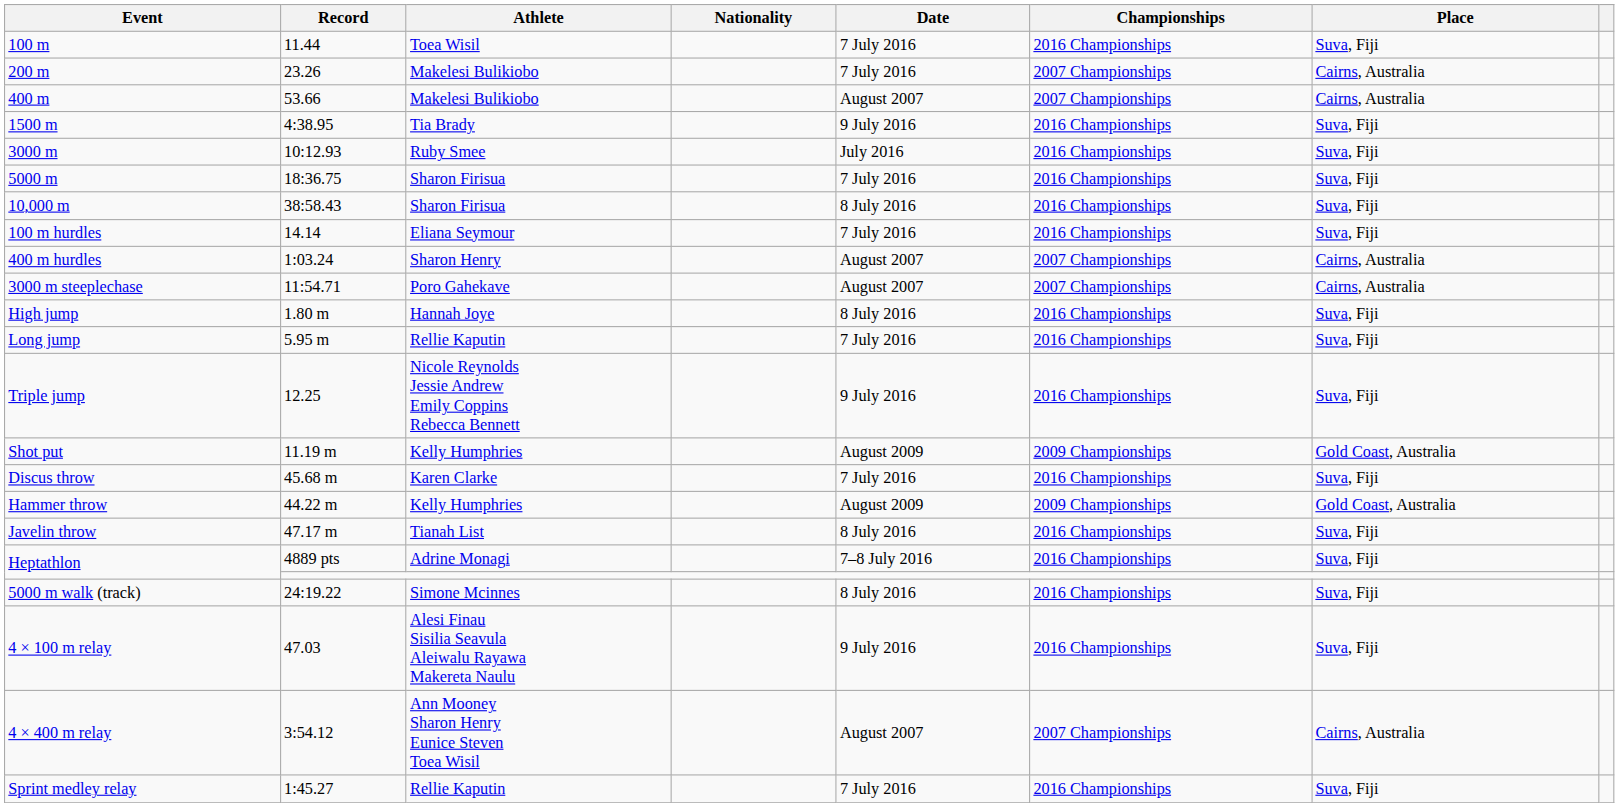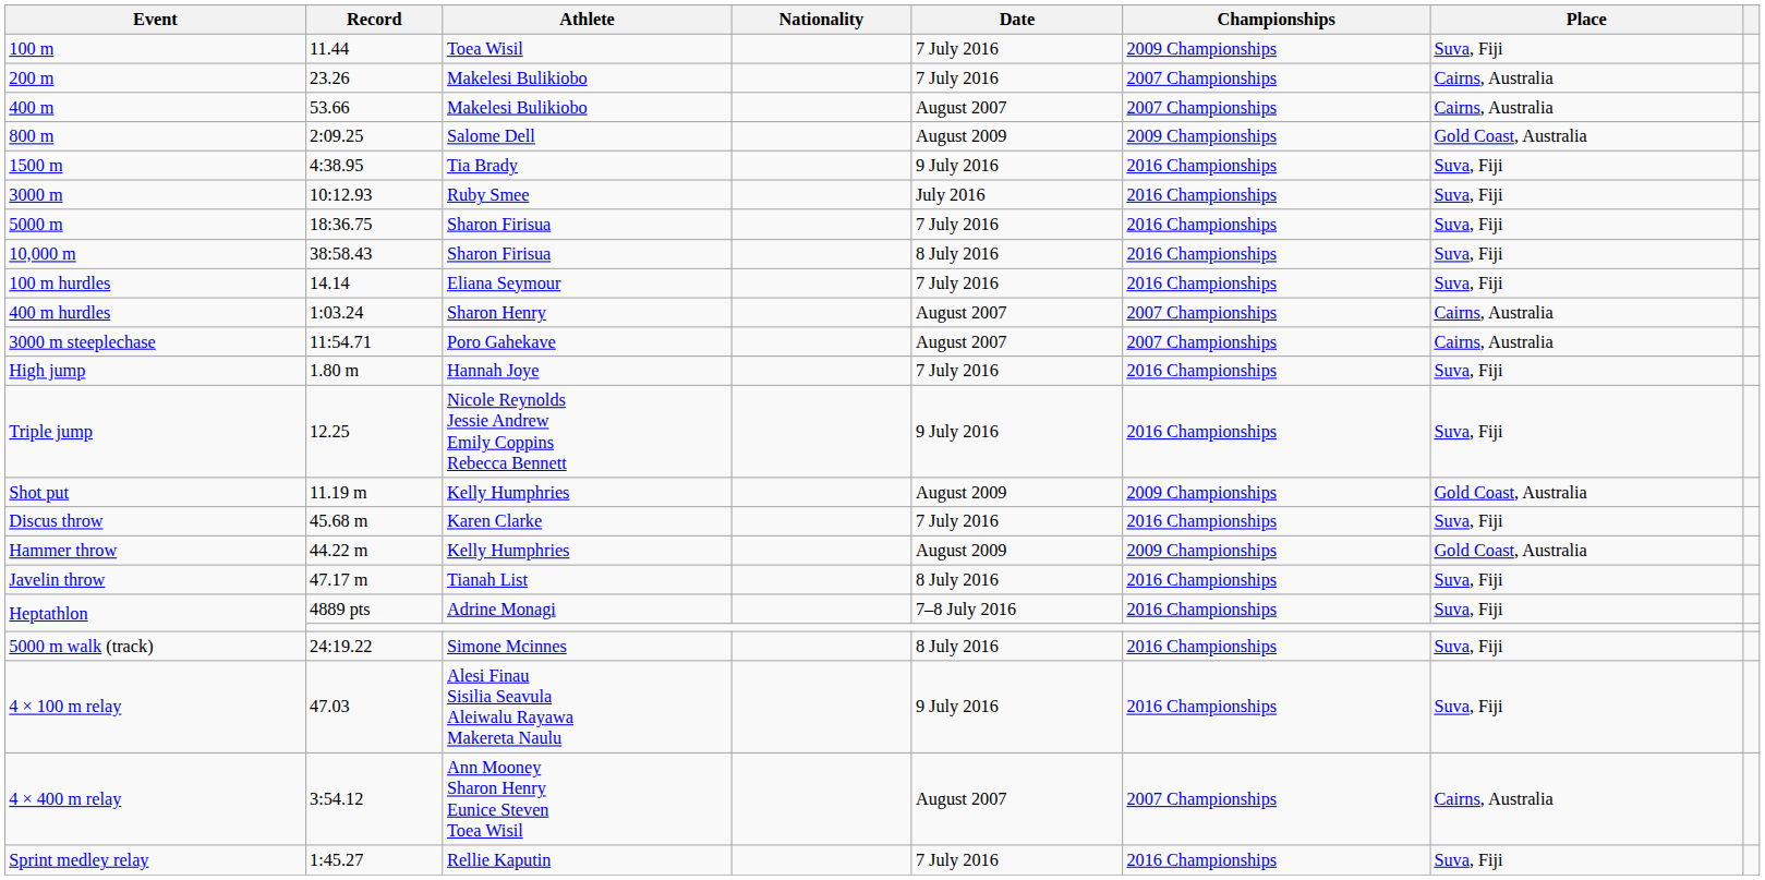100 m | Championships: 2016 Championships -> 2009 Championships
+ row: 800 m | 2:09.25 | Salome Dell | August 2009 | 2009 Championships | Gold Coast, Australia
High jump | Date: 8 July 2016 -> 7 July 2016
- row: Long jump | 5.95 m | Rellie Kaputin | 7 July 2016 | 2016 Championships | Suva, Fiji
